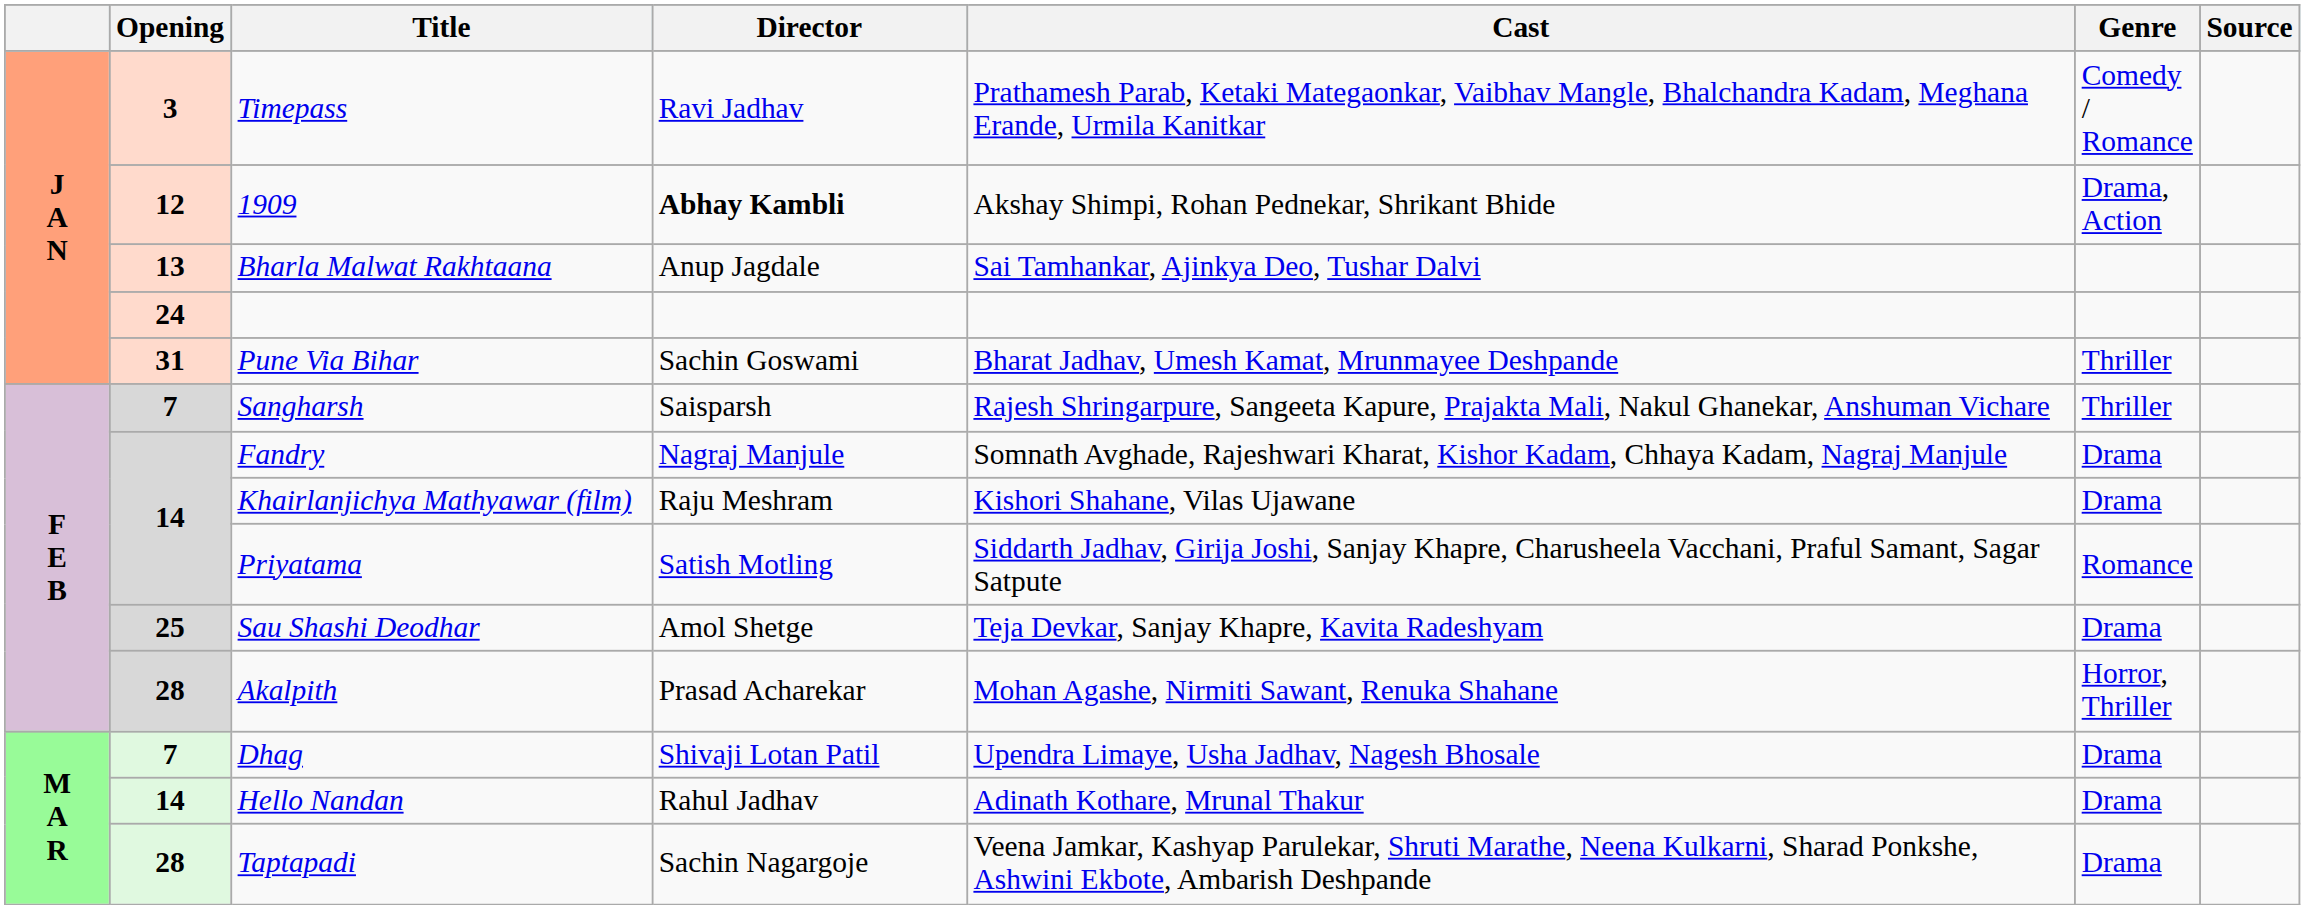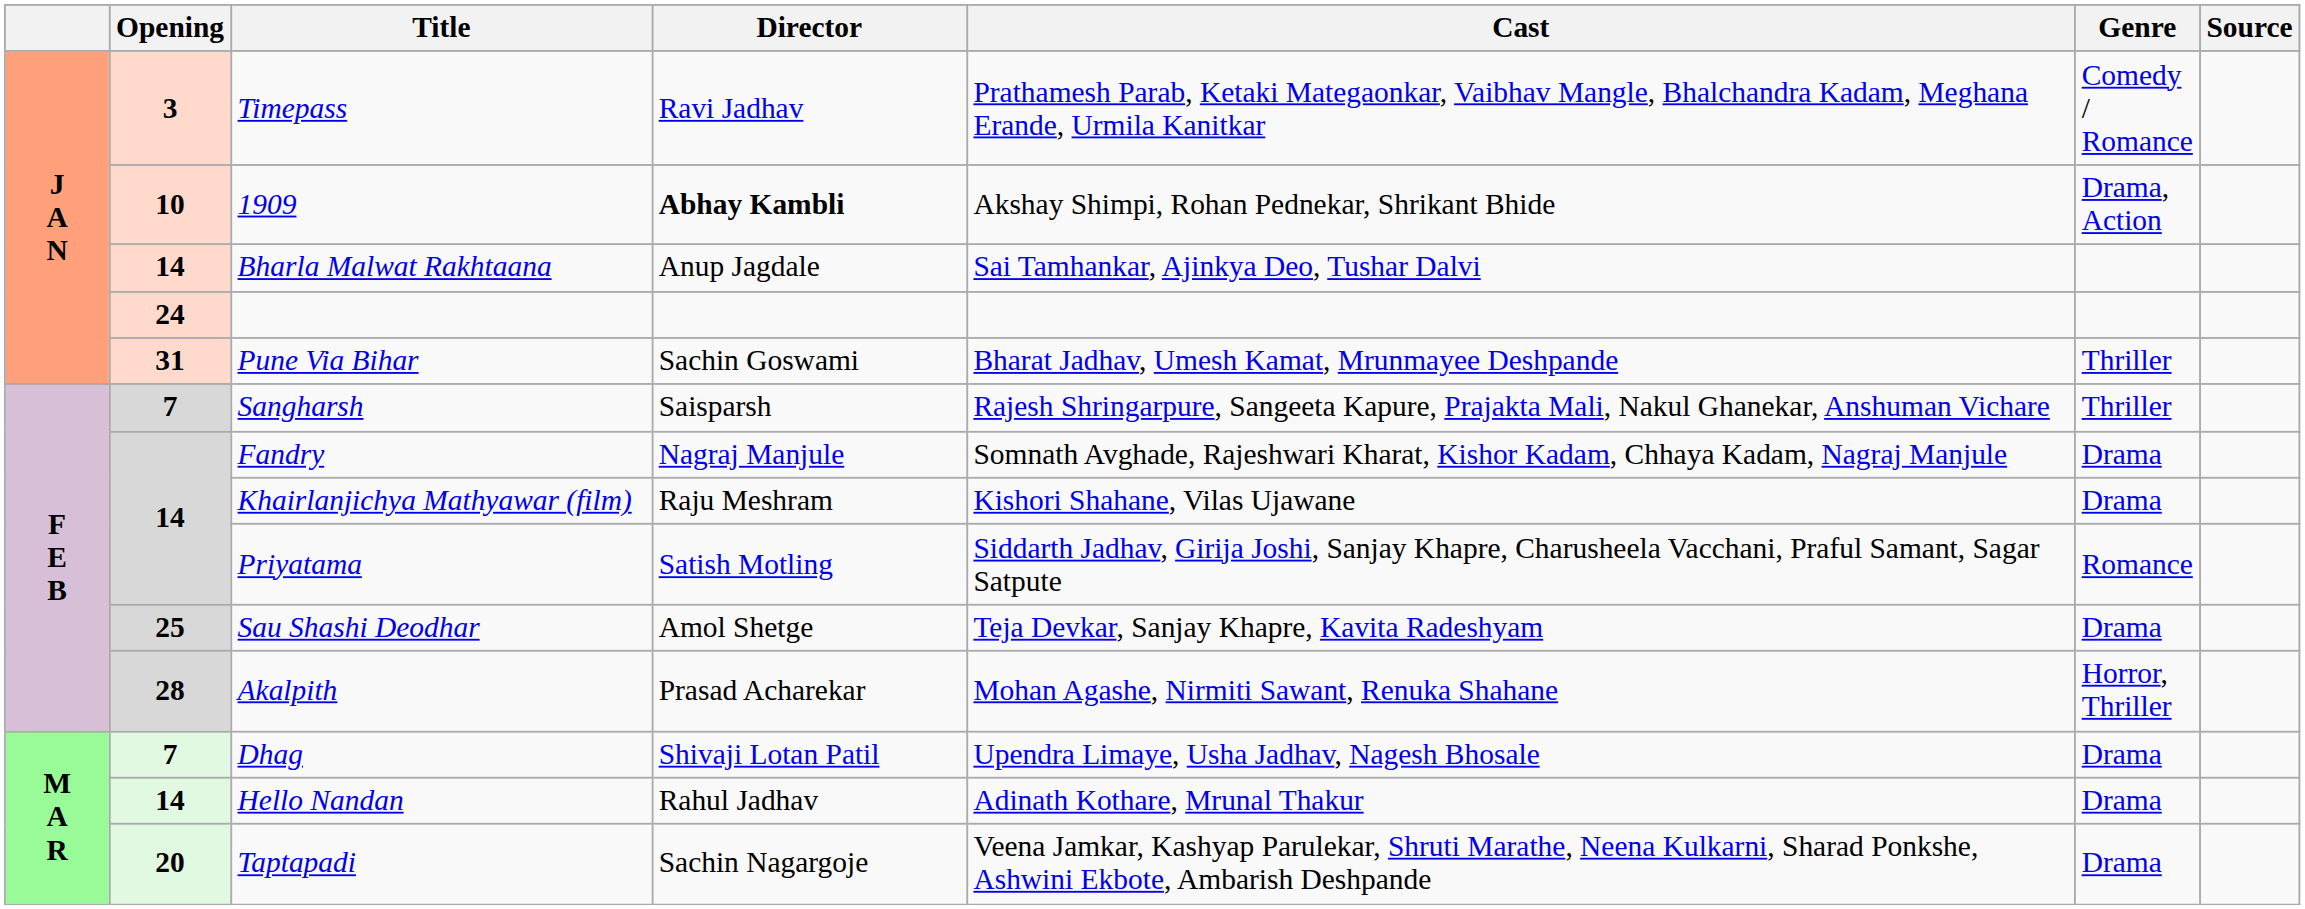1909 | Opening: 12 -> 10
Bharla Malwat Rakhtaana | Opening: 13 -> 14
Taptapadi | Opening: 28 -> 20
